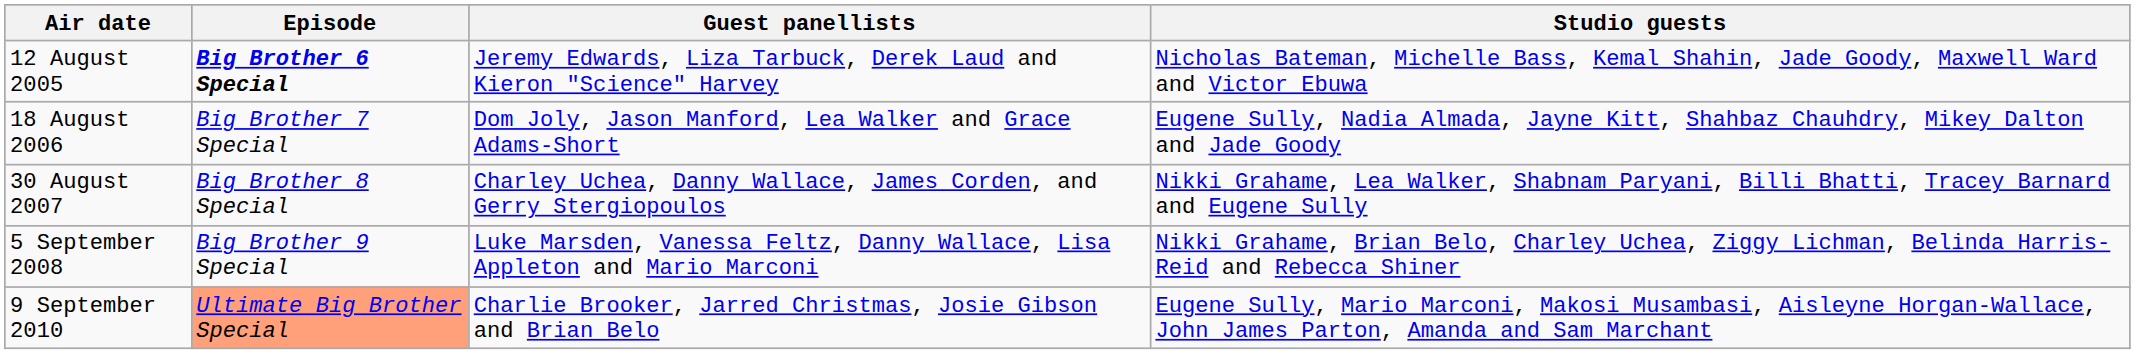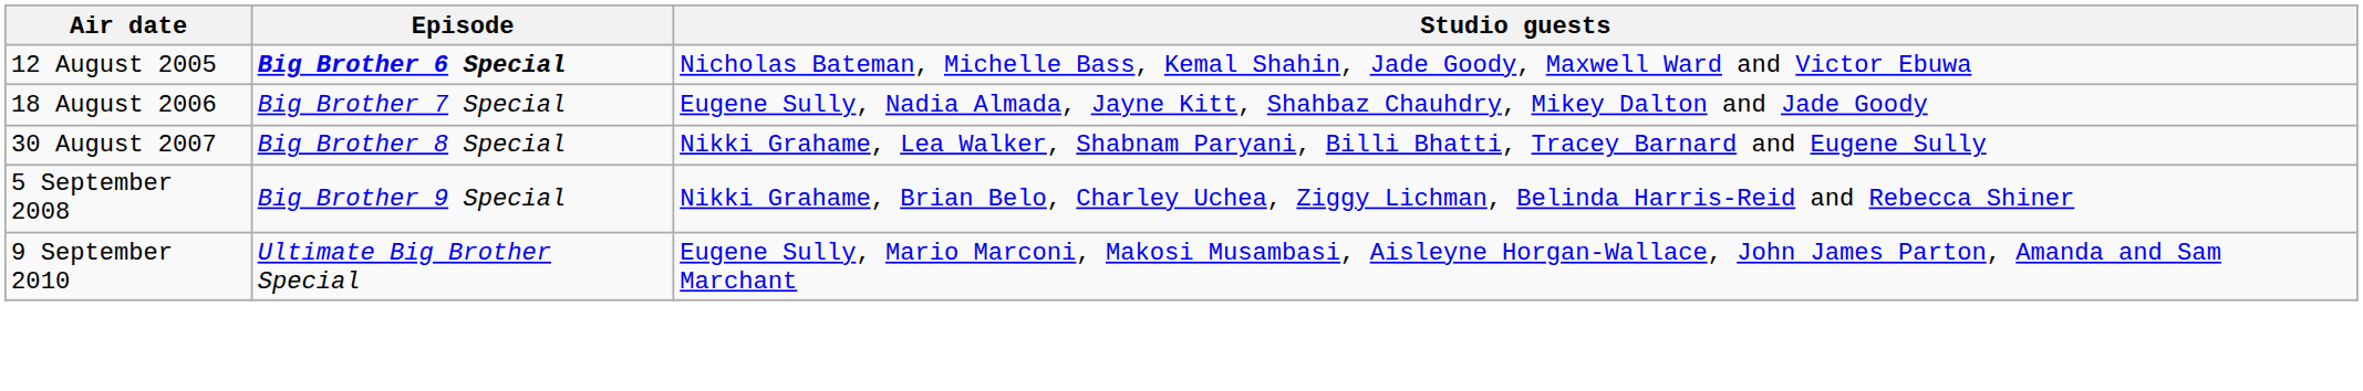- column: Guest panellists | Jeremy Edwards, Liza Tarbuck, Derek Laud and Kieron "Science" Harvey | Dom Joly, Jason Manford, Lea Walker and Grace Adams-Short | Charley Uchea, Danny Wallace, James Corden, and Gerry Stergiopoulos | Luke Marsden, Vanessa Feltz, Danny Wallace, Lisa Appleton and Mario Marconi | Charlie Brooker, Jarred Christmas, Josie Gibson and Brian Belo
9 September 2010 | Episode: lightsalmon background -> no background
